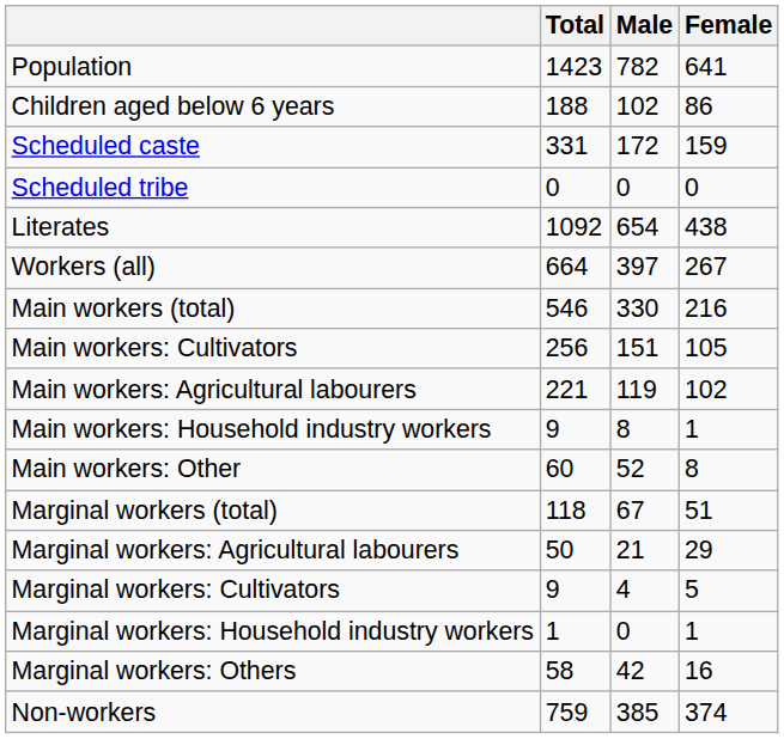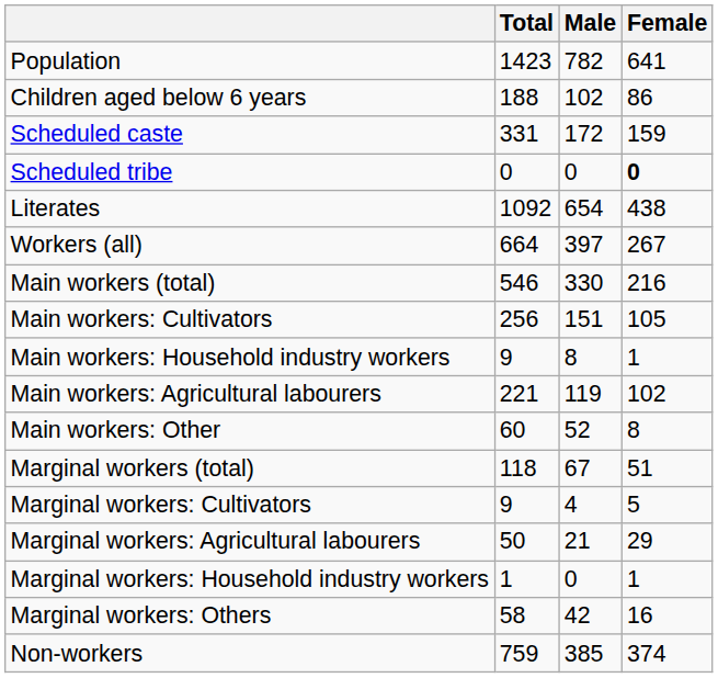Scheduled tribe | Female: normal -> bold
rows swapped: Main workers: Agricultural labourers <-> Main workers: Household industry workers
rows swapped: Marginal workers: Cultivators <-> Marginal workers: Agricultural labourers
